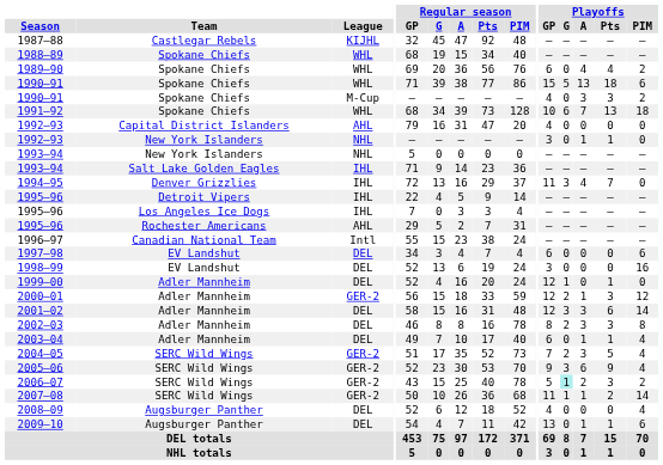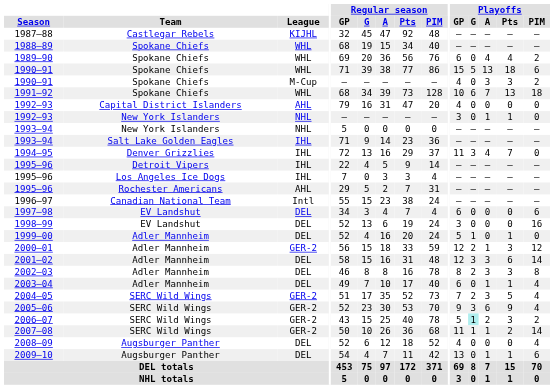1999–00 | Playoffs / GP: 12 -> 5
